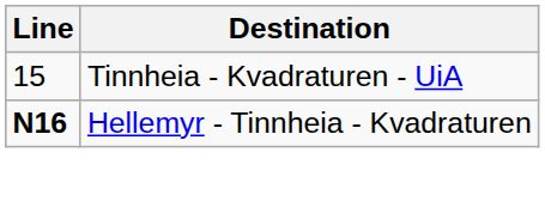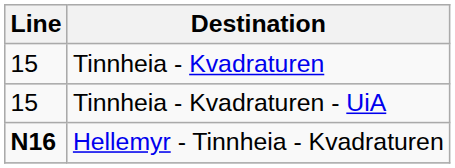+ row: 15 | Tinnheia - Kvadraturen
